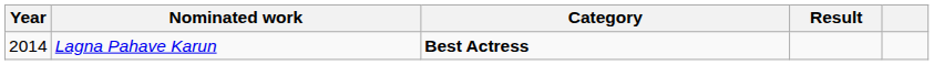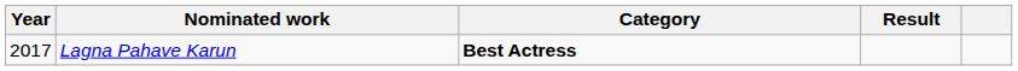Lagna Pahave Karun | Year: 2014 -> 2017
